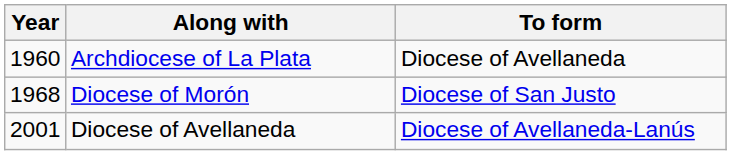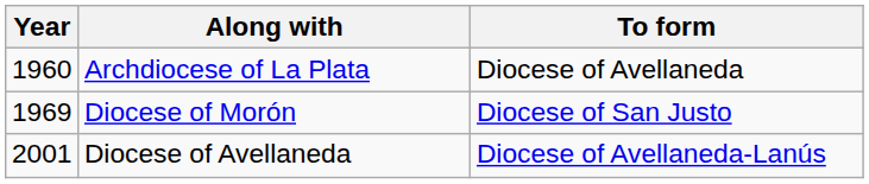Diocese of Morón | Year: 1968 -> 1969
